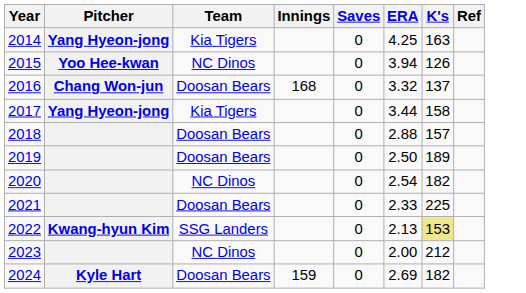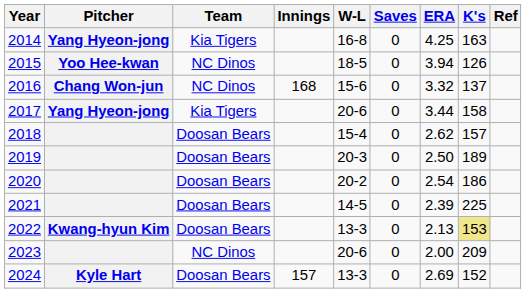+ column: W-L | 16-8 | 18-5 | 15-6 | 20-6 | 15-4 | 20-3 | 20-2 | 14-5 | 13-3 | 20-6 | 13-3
2016 | Team: Doosan Bears -> NC Dinos
2018 | ERA: 2.88 -> 2.62
2020 | Team: NC Dinos -> Doosan Bears
2020 | K's: 182 -> 186
2021 | ERA: 2.33 -> 2.39
2022 | Team: SSG Landers -> Doosan Bears
2023 | K's: 212 -> 209
2024 | Innings: 159 -> 157
2024 | K's: 182 -> 152
